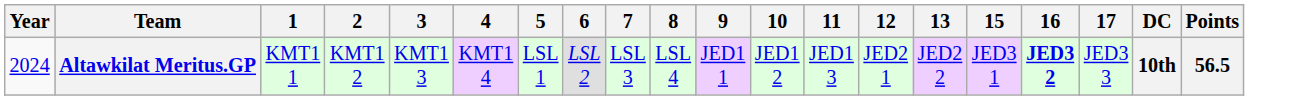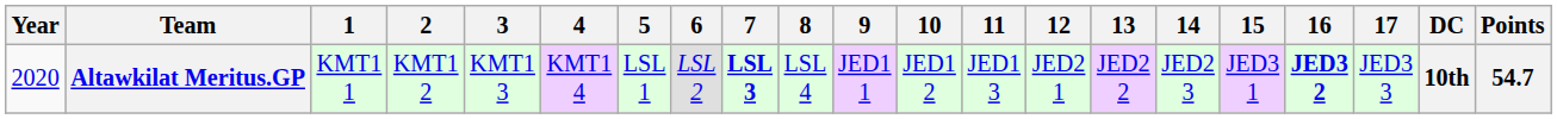+ column: 14 | JED2 3
Altawkilat Meritus.GP | Year: 2024 -> 2020
Altawkilat Meritus.GP | 7: normal -> bold
Altawkilat Meritus.GP | Points: 56.5 -> 54.7
